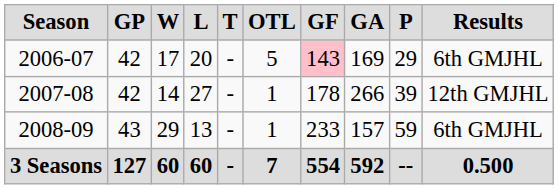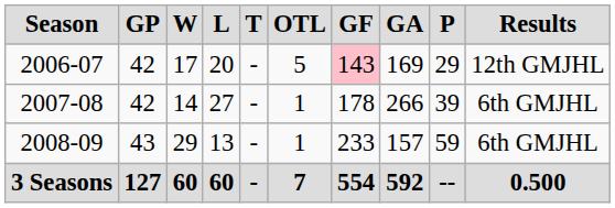2006-07 | Results: 6th GMJHL -> 12th GMJHL
2007-08 | Results: 12th GMJHL -> 6th GMJHL
